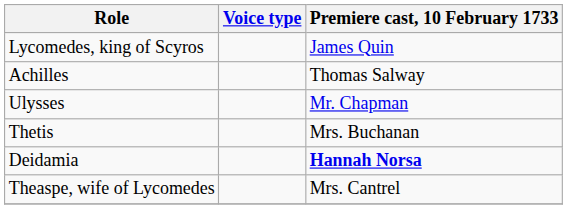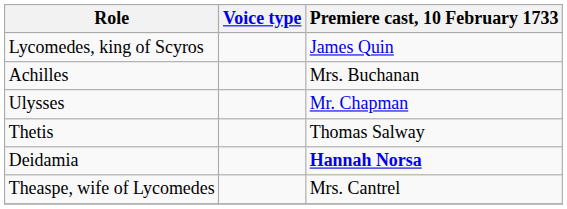Achilles | Premiere cast, 10 February 1733: Thomas Salway -> Mrs. Buchanan
Thetis | Premiere cast, 10 February 1733: Mrs. Buchanan -> Thomas Salway
